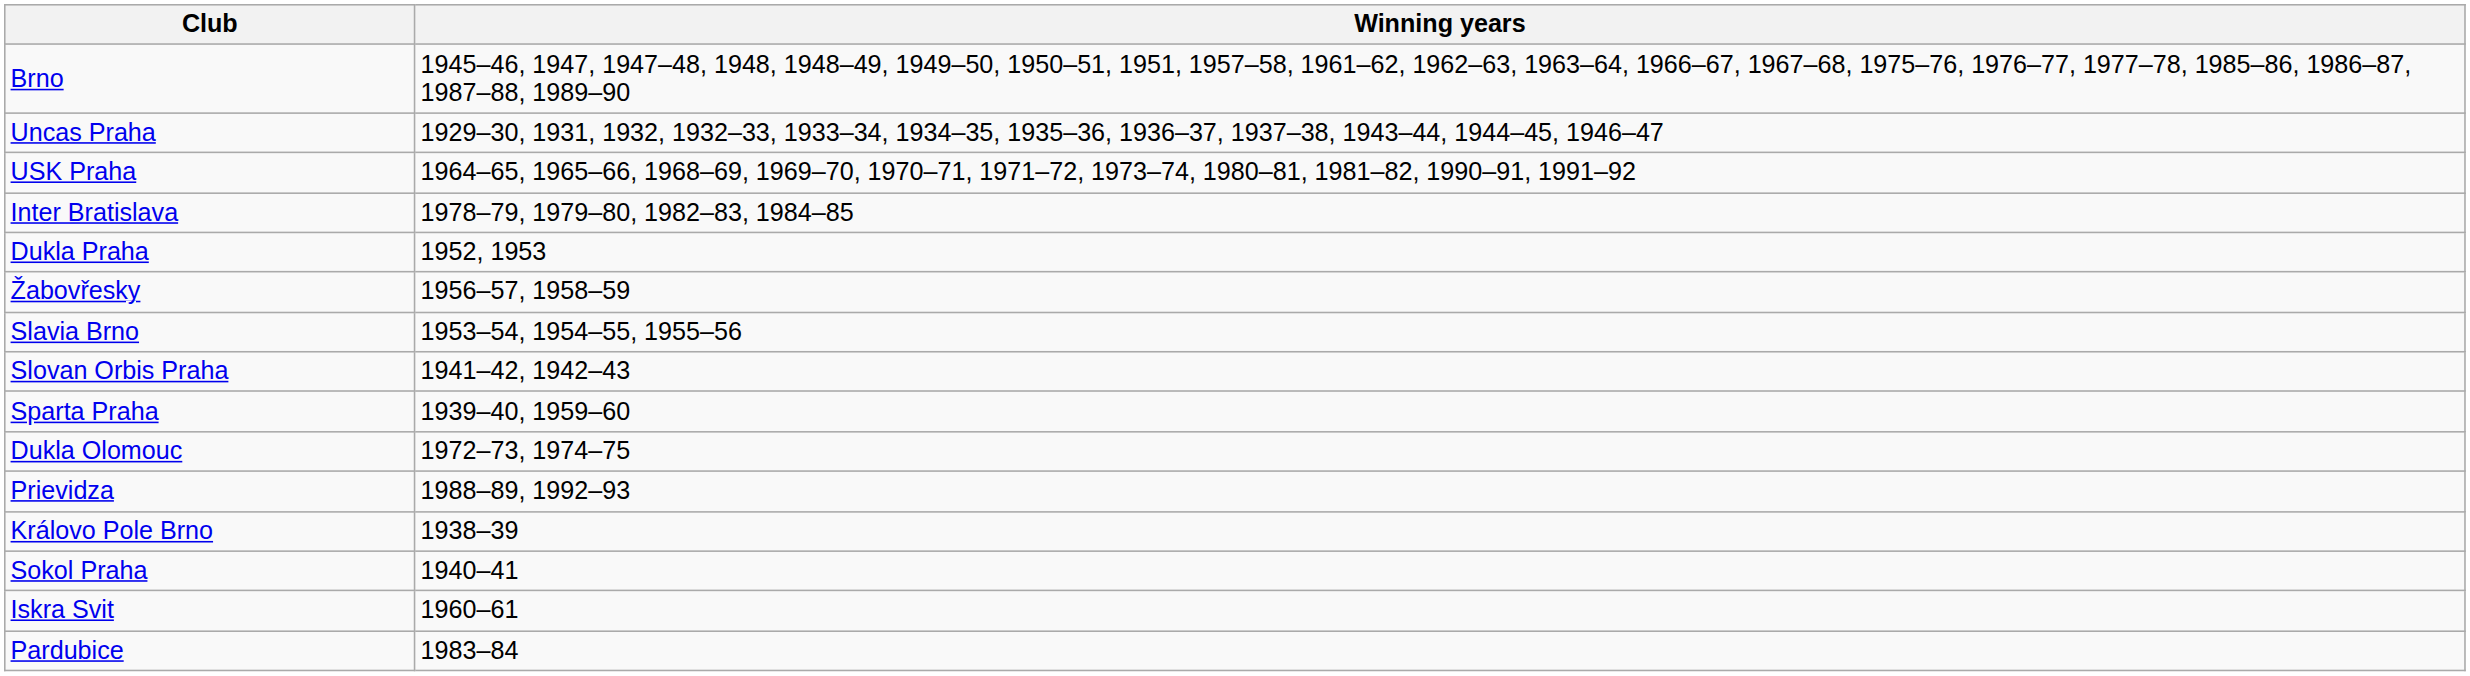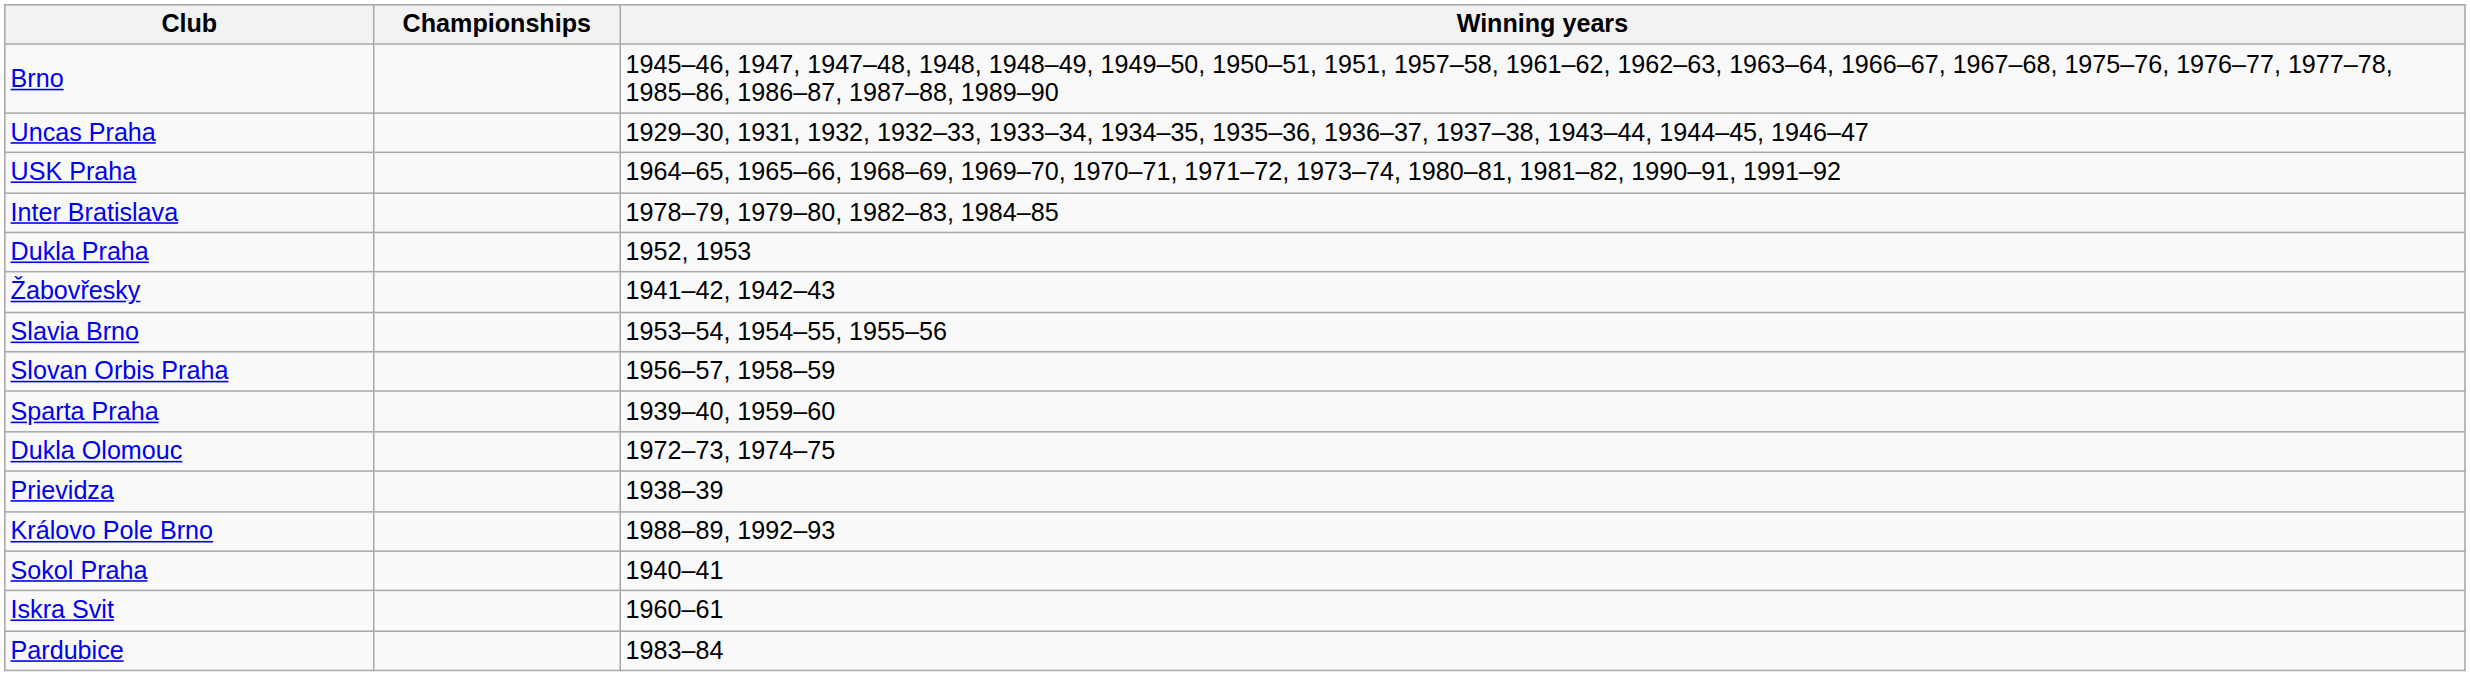+ column: Championships
Žabovřesky | Winning years: 1956–57, 1958–59 -> 1941–42, 1942–43
Slovan Orbis Praha | Winning years: 1941–42, 1942–43 -> 1956–57, 1958–59
Prievidza | Winning years: 1988–89, 1992–93 -> 1938–39
Královo Pole Brno | Winning years: 1938–39 -> 1988–89, 1992–93
